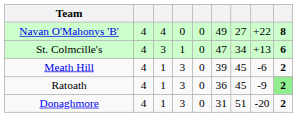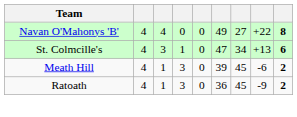Ratoath | column 9: lightgreen background -> no background
- row: Donaghmore | 4 | 1 | 3 | 0 | 31 | 51 | -20 | 2
